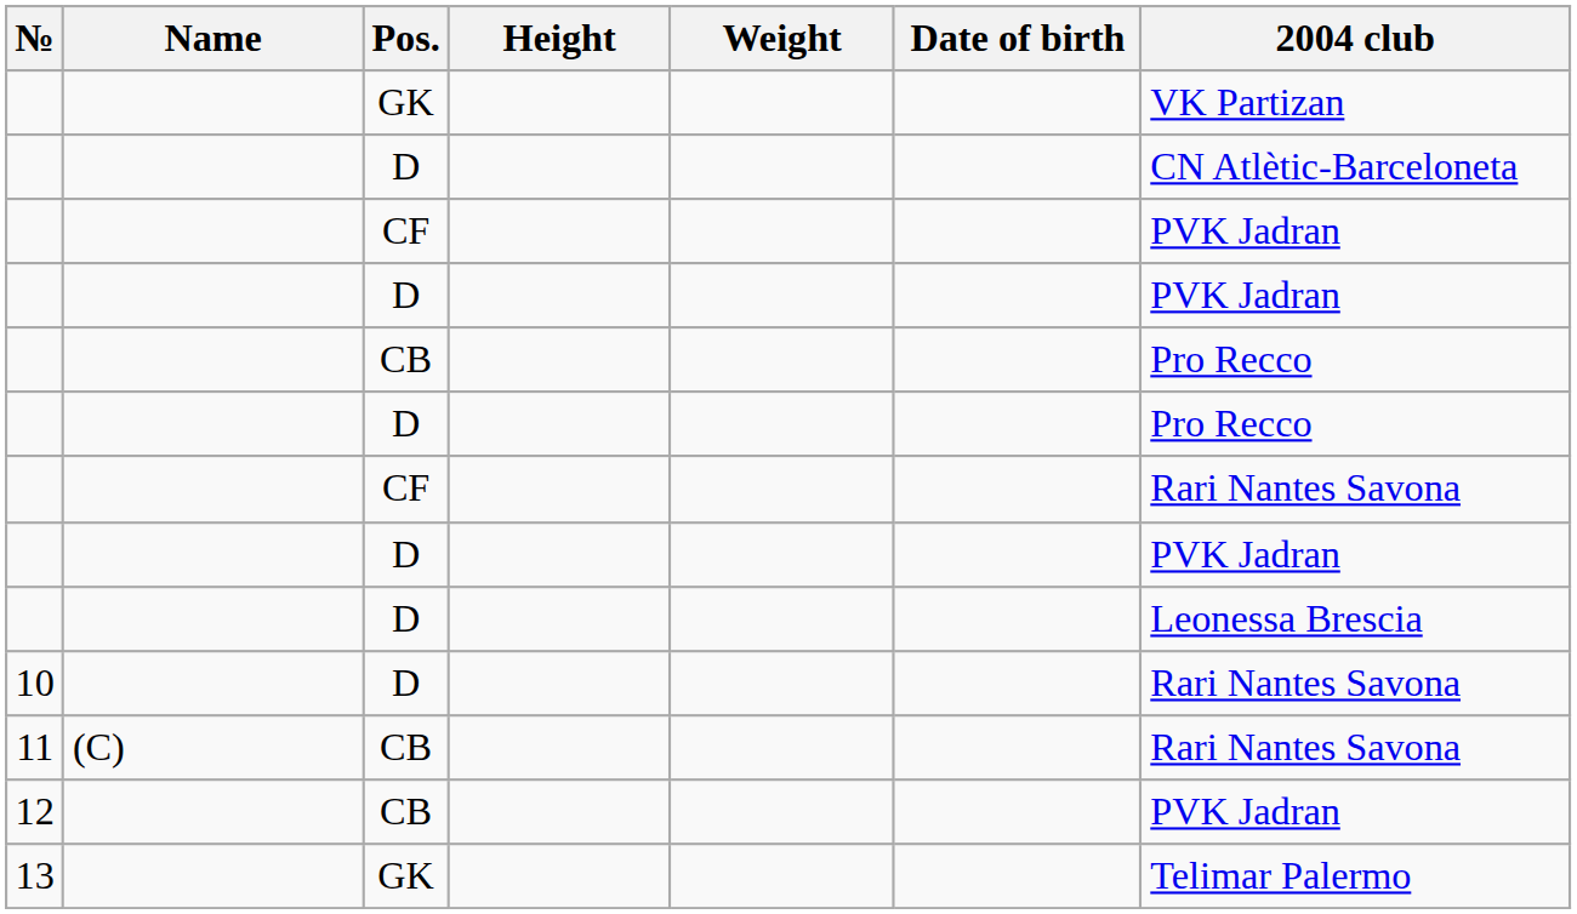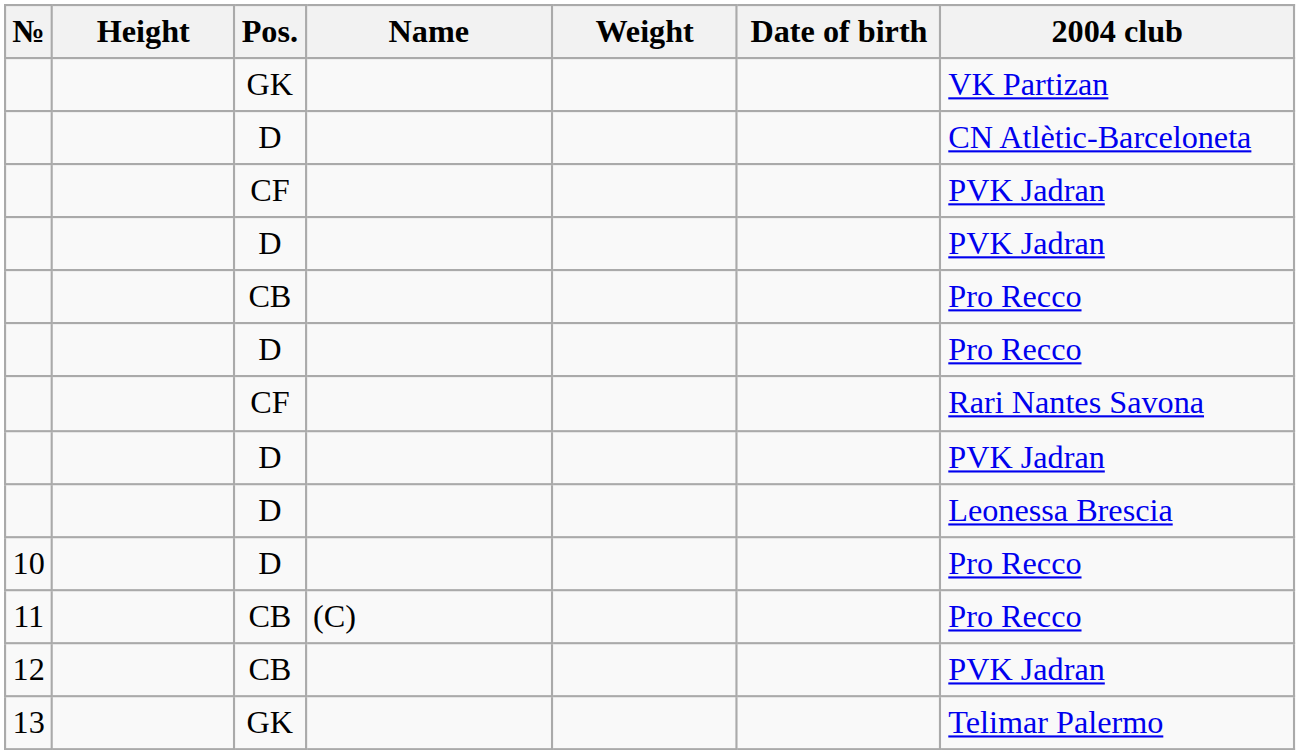columns swapped: Name <-> Height
10 | 2004 club: Rari Nantes Savona -> Pro Recco
11 | 2004 club: Rari Nantes Savona -> Pro Recco
